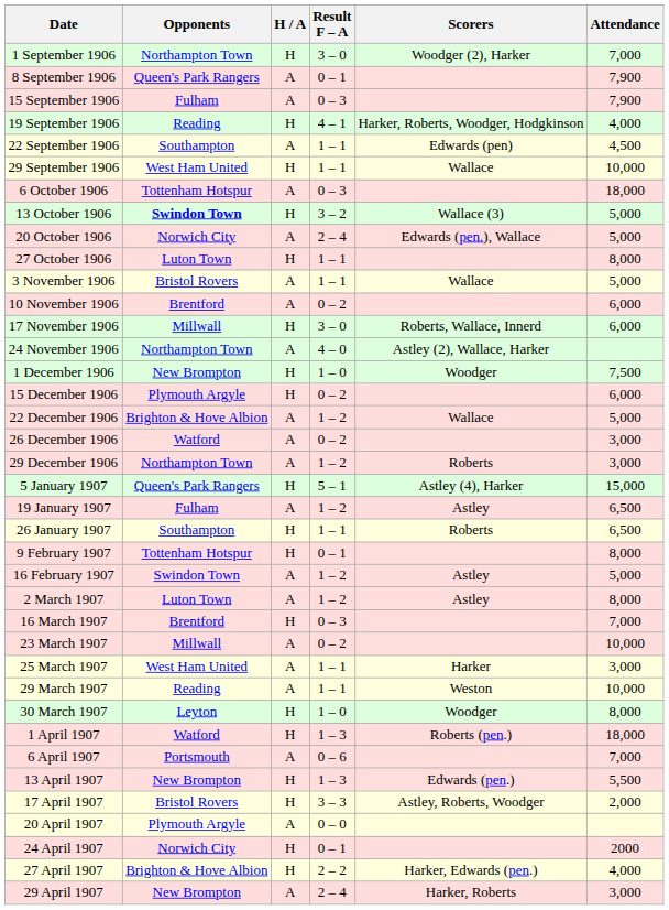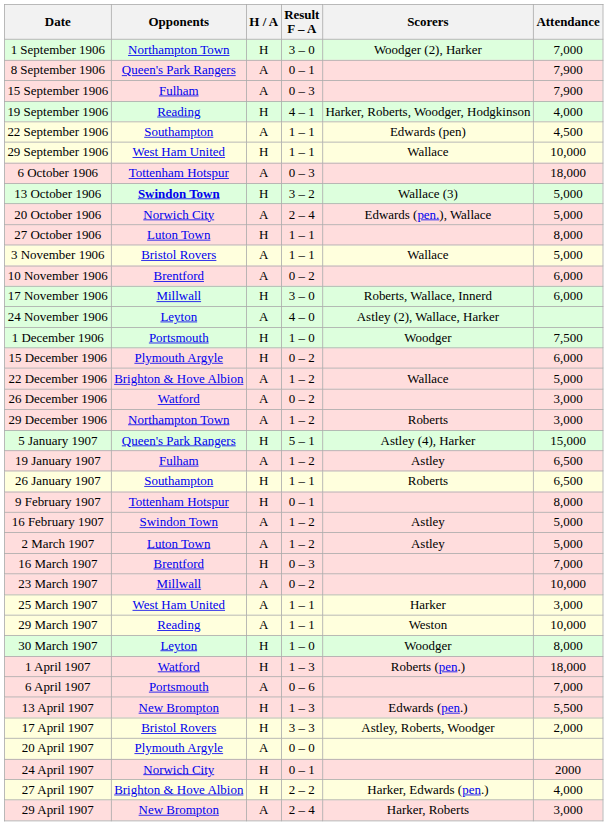24 November 1906 | Opponents: Northampton Town -> Leyton
1 December 1906 | Opponents: New Brompton -> Portsmouth
2 March 1907 | Attendance: 8,000 -> 5,000
